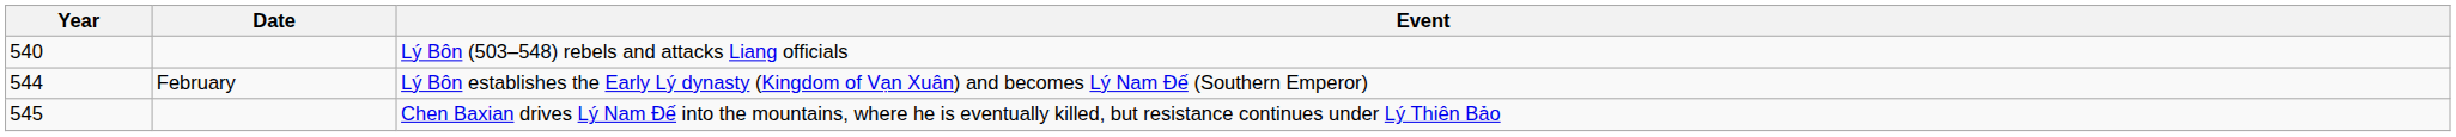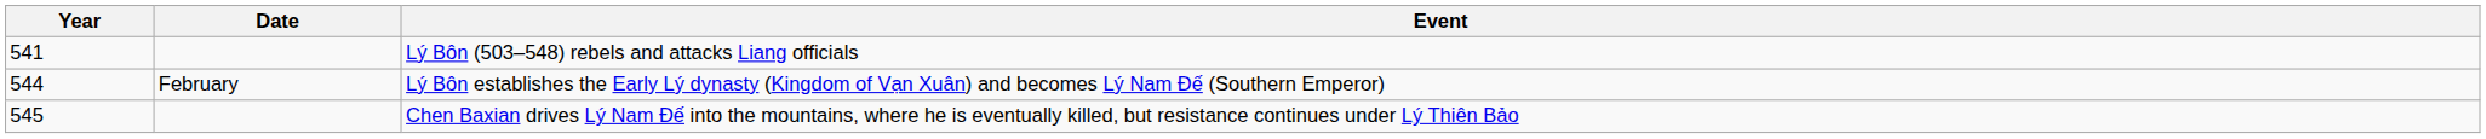Lý Bôn (503–548) rebels and attacks Liang officials | Year: 540 -> 541
